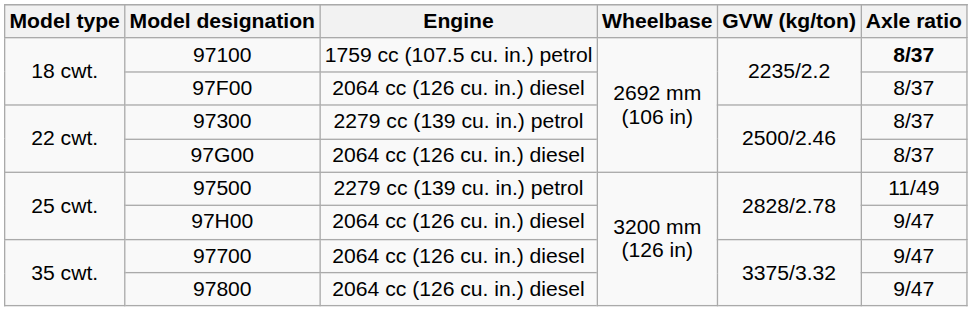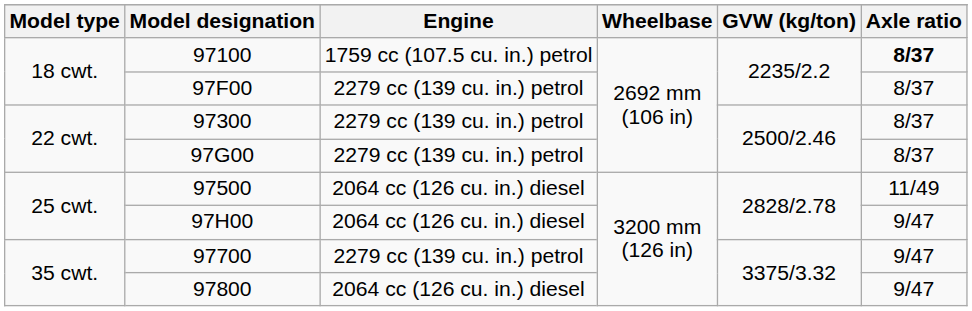97F00 | Engine: 2064 cc (126 cu. in.) diesel -> 2279 cc (139 cu. in.) petrol
97G00 | Engine: 2064 cc (126 cu. in.) diesel -> 2279 cc (139 cu. in.) petrol
97500 | Engine: 2279 cc (139 cu. in.) petrol -> 2064 cc (126 cu. in.) diesel
97700 | Engine: 2064 cc (126 cu. in.) diesel -> 2279 cc (139 cu. in.) petrol
